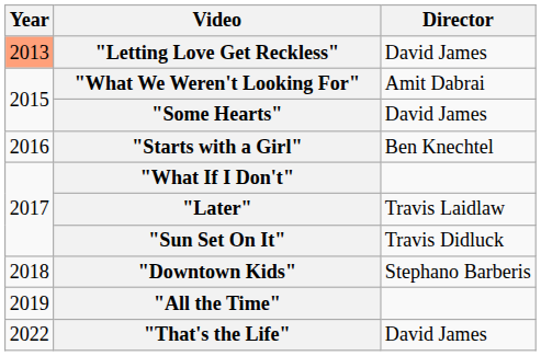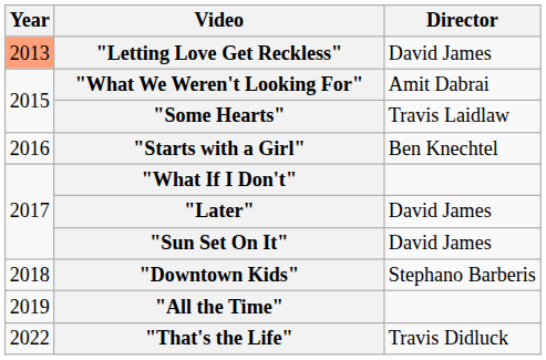"Some Hearts" | Director: David James -> Travis Laidlaw
"Later" | Director: Travis Laidlaw -> David James
"Sun Set On It" | Director: Travis Didluck -> David James
"That's the Life" | Director: David James -> Travis Didluck
